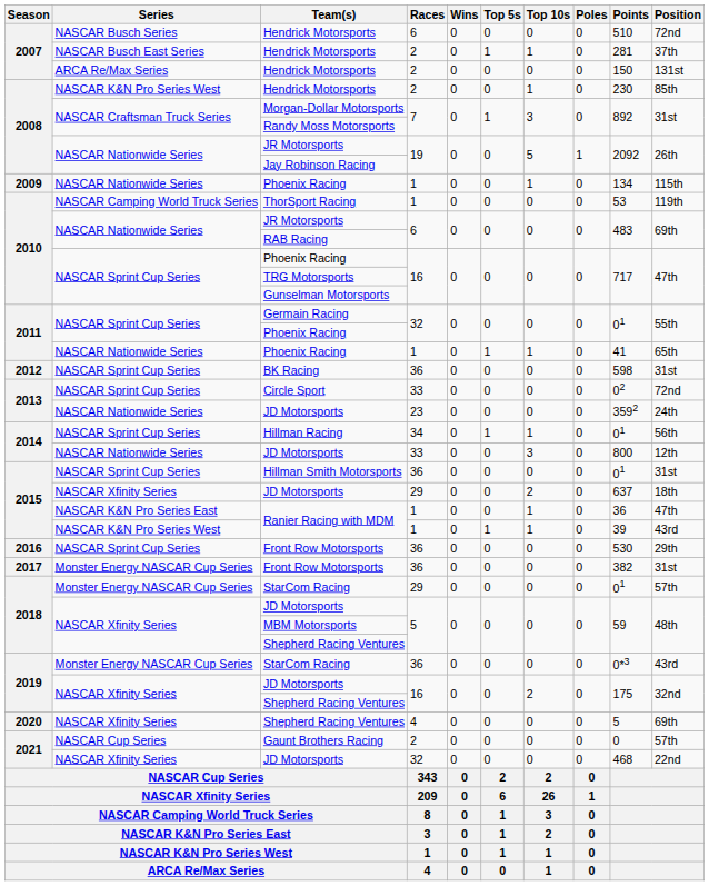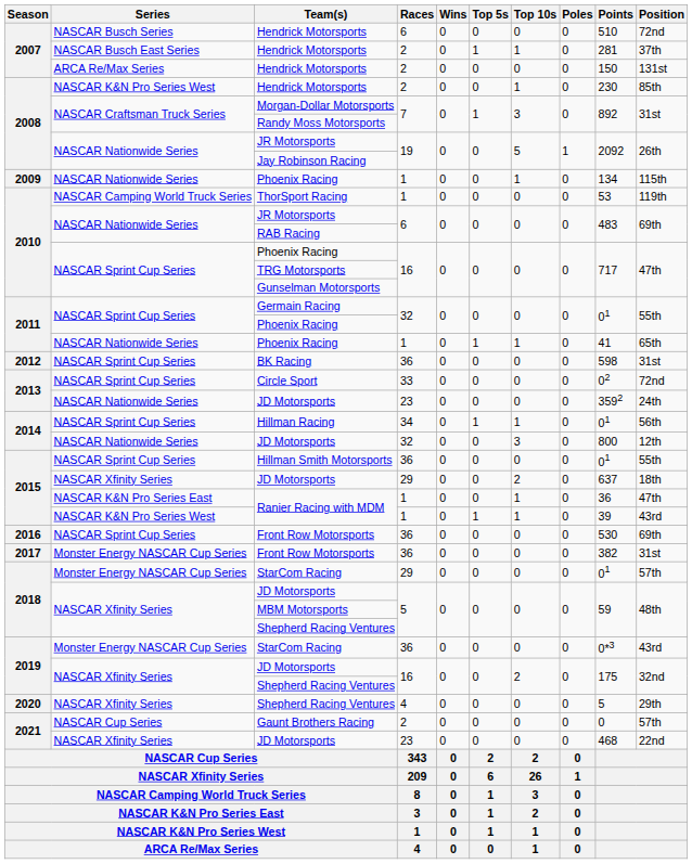2014 / JD Motorsports | Races: 33 -> 32
Hillman Smith Motorsports | Position: 31st -> 55th
2016 / Front Row Motorsports | Position: 29th -> 69th
2020 / Shepherd Racing Ventures | Position: 69th -> 29th
2021 / JD Motorsports | Races: 32 -> 23
